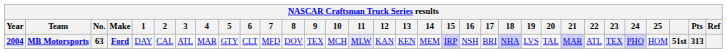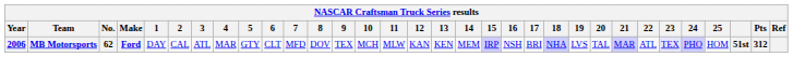MB Motorsports | Year: 2004 -> 2006
MB Motorsports | No.: 63 -> 62
MB Motorsports | 11: lavender background -> no background
MB Motorsports | Pts: 313 -> 312
